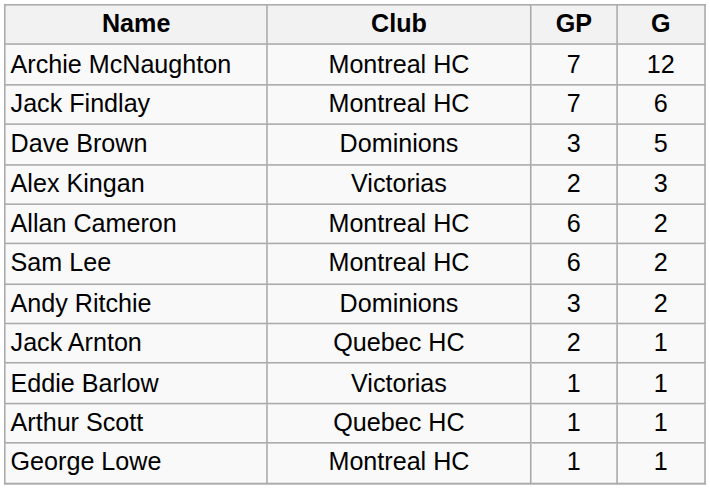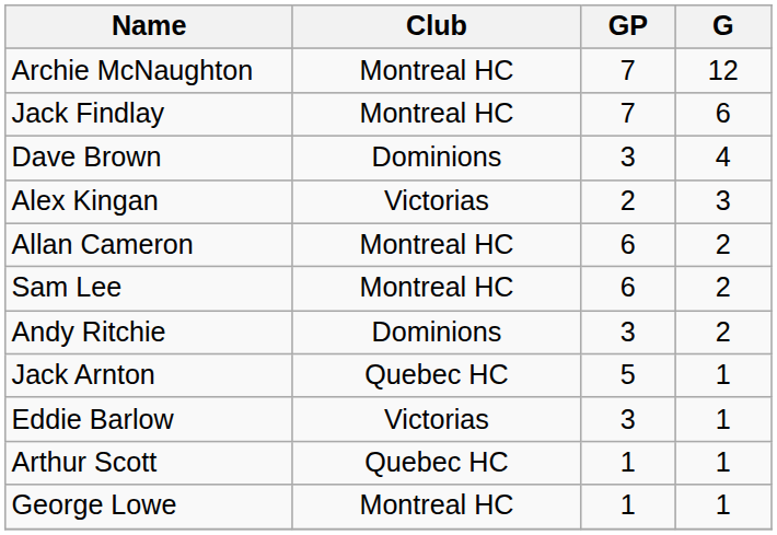Dave Brown | G: 5 -> 4
Jack Arnton | GP: 2 -> 5
Eddie Barlow | GP: 1 -> 3
